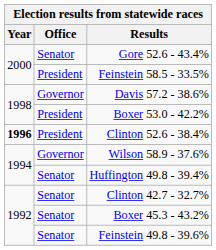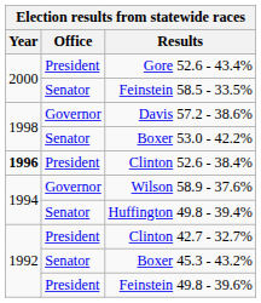Gore 52.6 - 43.4% | Office: Senator -> President
Feinstein 58.5 - 33.5% | Office: President -> Senator
Boxer 53.0 - 42.2% | Office: President -> Senator
Clinton 42.7 - 32.7% | Office: Senator -> President
Feinstein 49.8 - 39.6% | Office: Senator -> President
